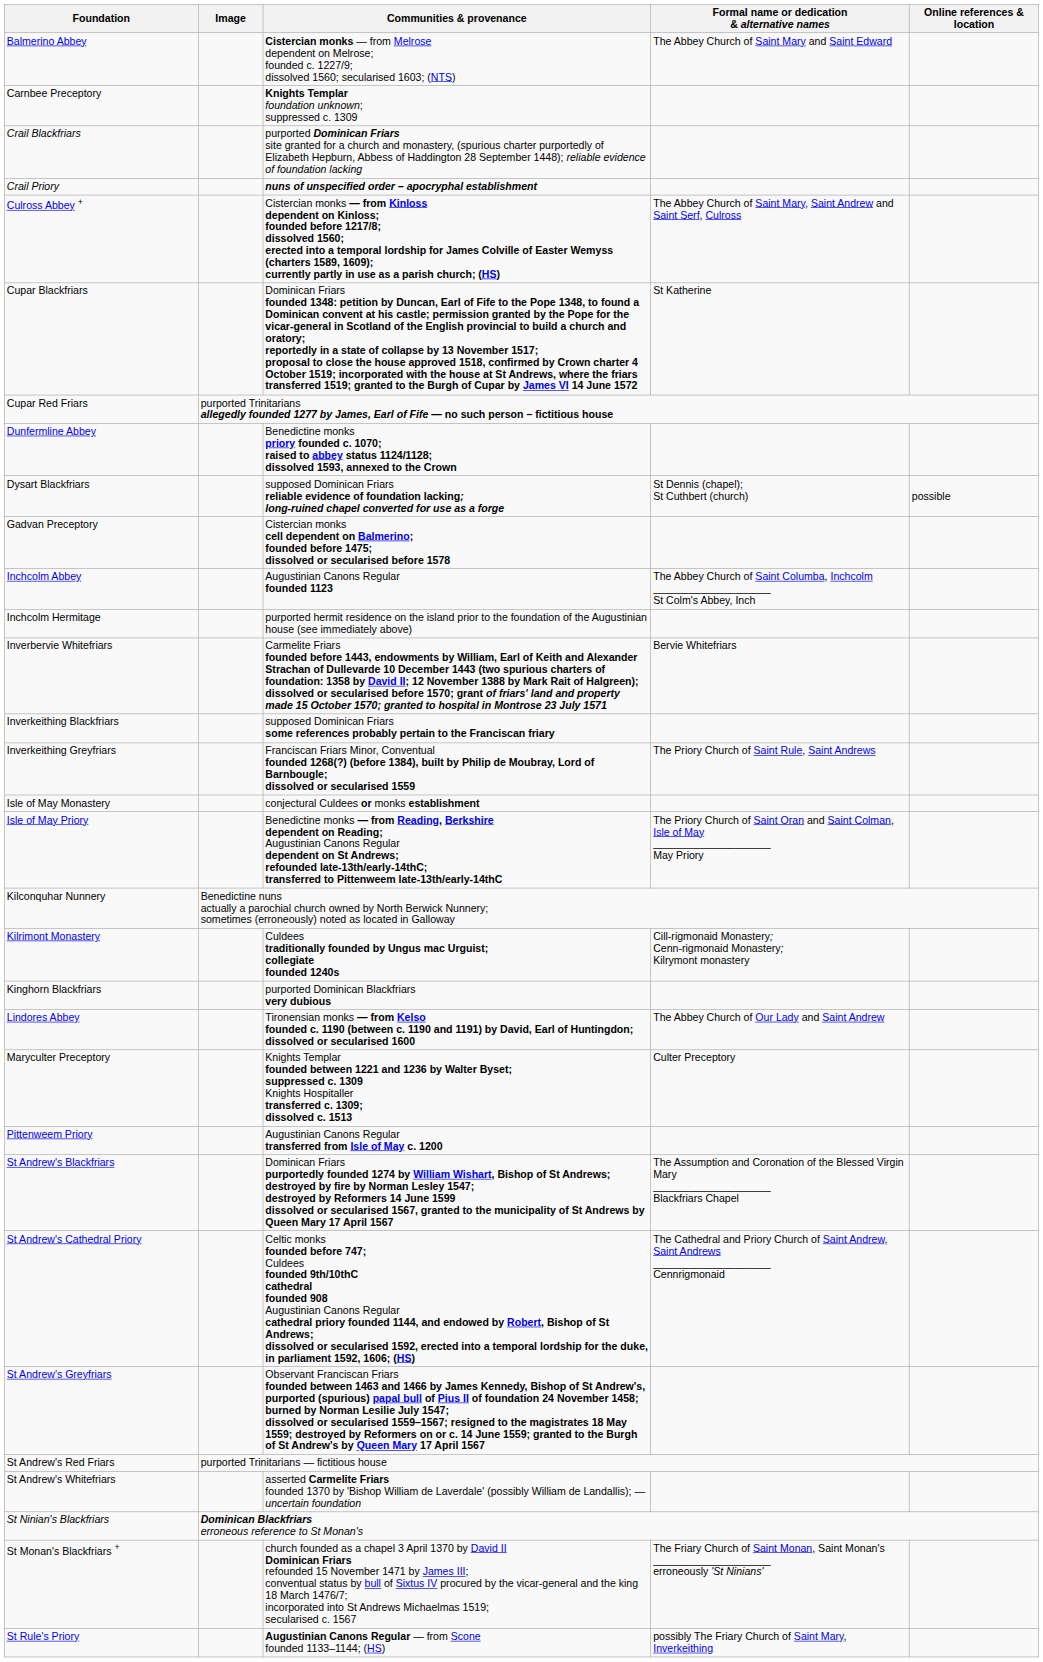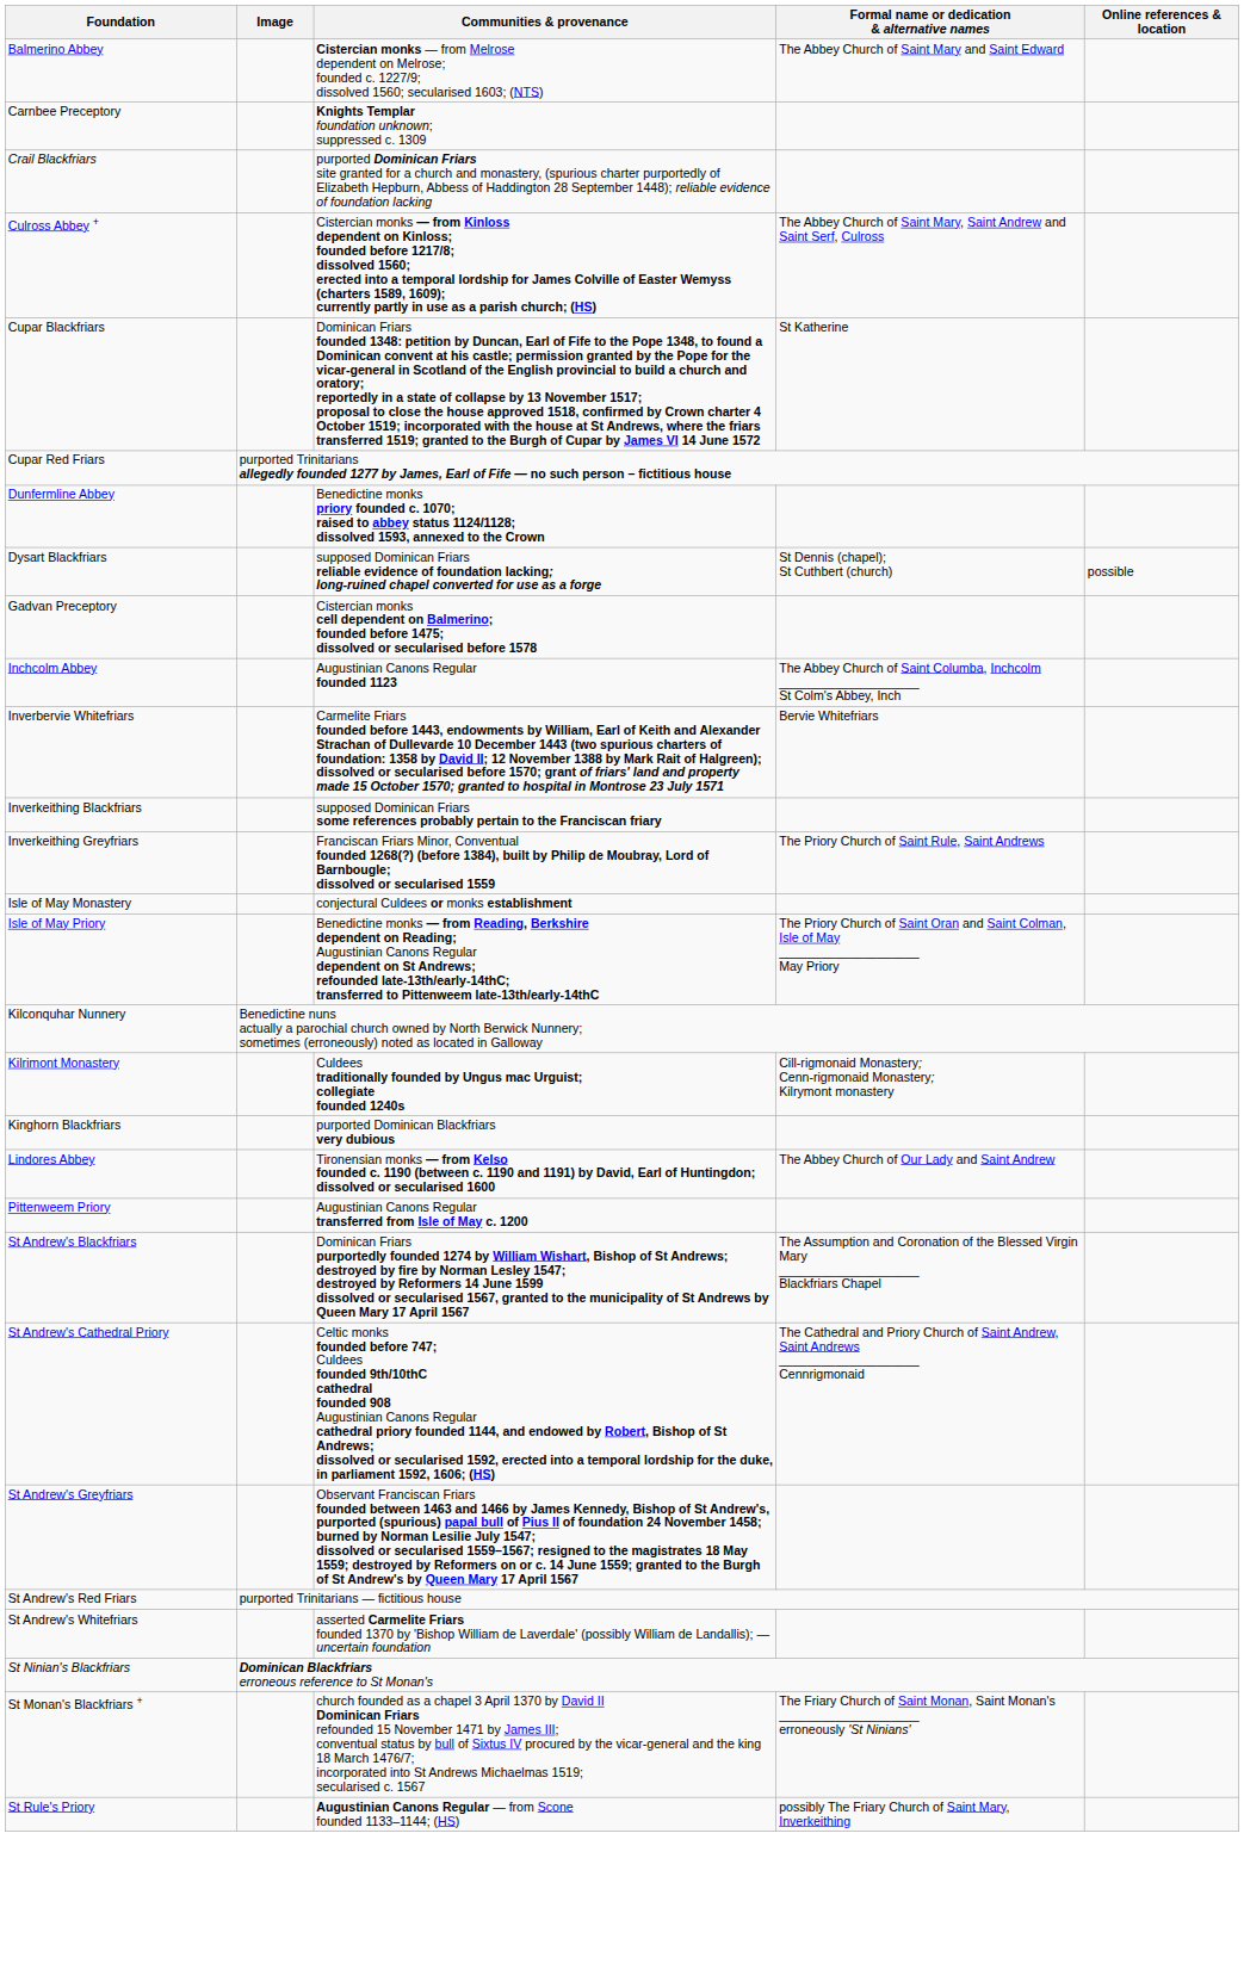- row: Crail Priory | nuns of unspecified order – apocryphal establishment
- row: Inchcolm Hermitage | purported hermit residence on the island prior to the foundation of the Augustinian house (see immediately above)
- row: Maryculter Preceptory | Knights Templar founded between 1221 and 1236 by Walter Byset; suppressed c. 1309 Knights Hospitaller transferred c. 1309; dissolved c. 1513 | Culter Preceptory
